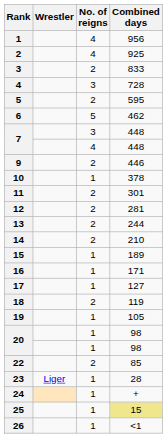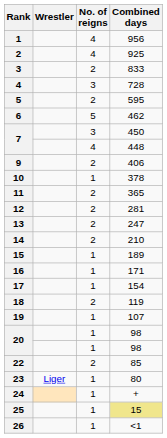7 / 3 | Combined days: 448 -> 450
9 | Combined days: 446 -> 406
11 | Combined days: 301 -> 365
13 | Combined days: 244 -> 247
17 | Combined days: 127 -> 154
19 | Combined days: 105 -> 107
23 | Combined days: 28 -> 80
